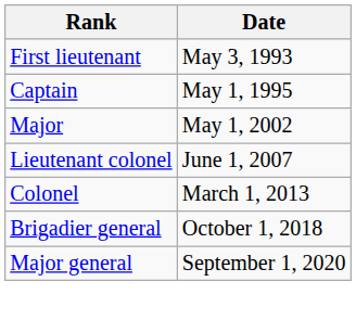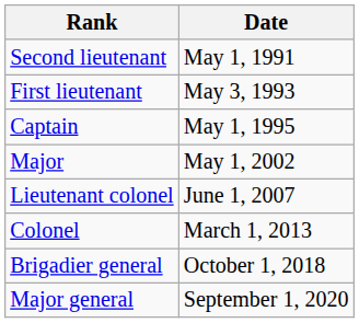+ row: Second lieutenant | May 1, 1991
